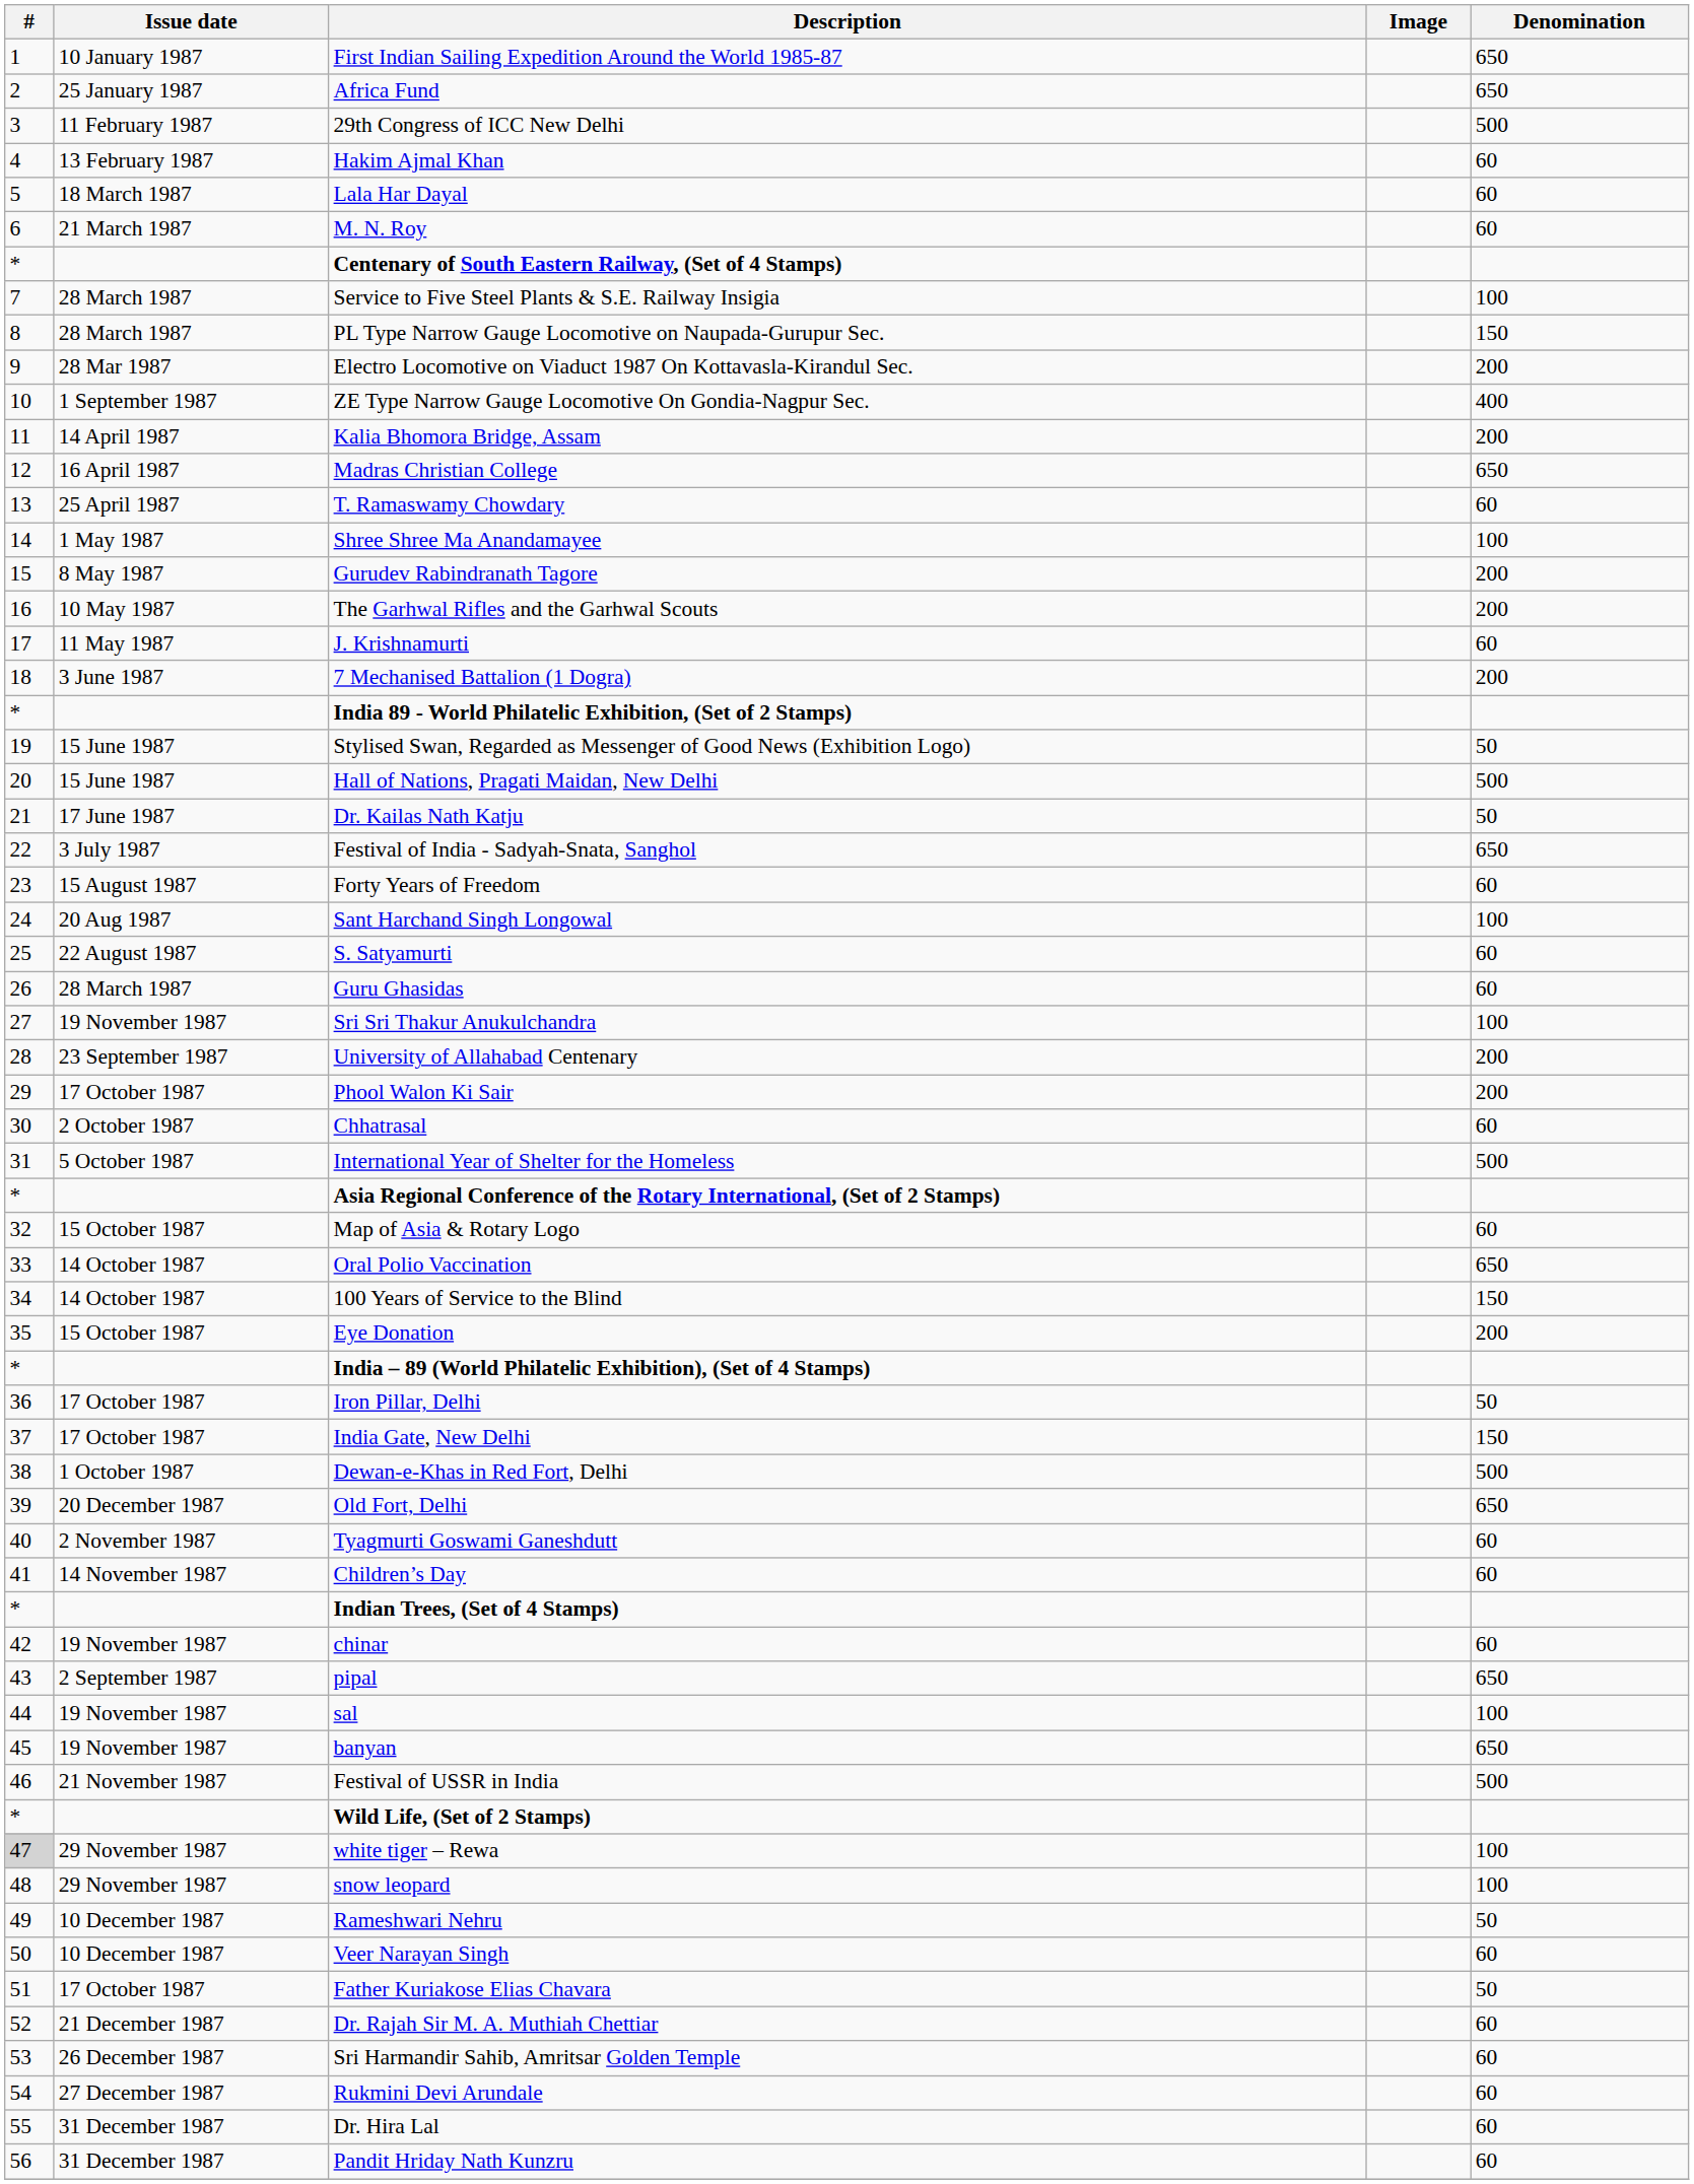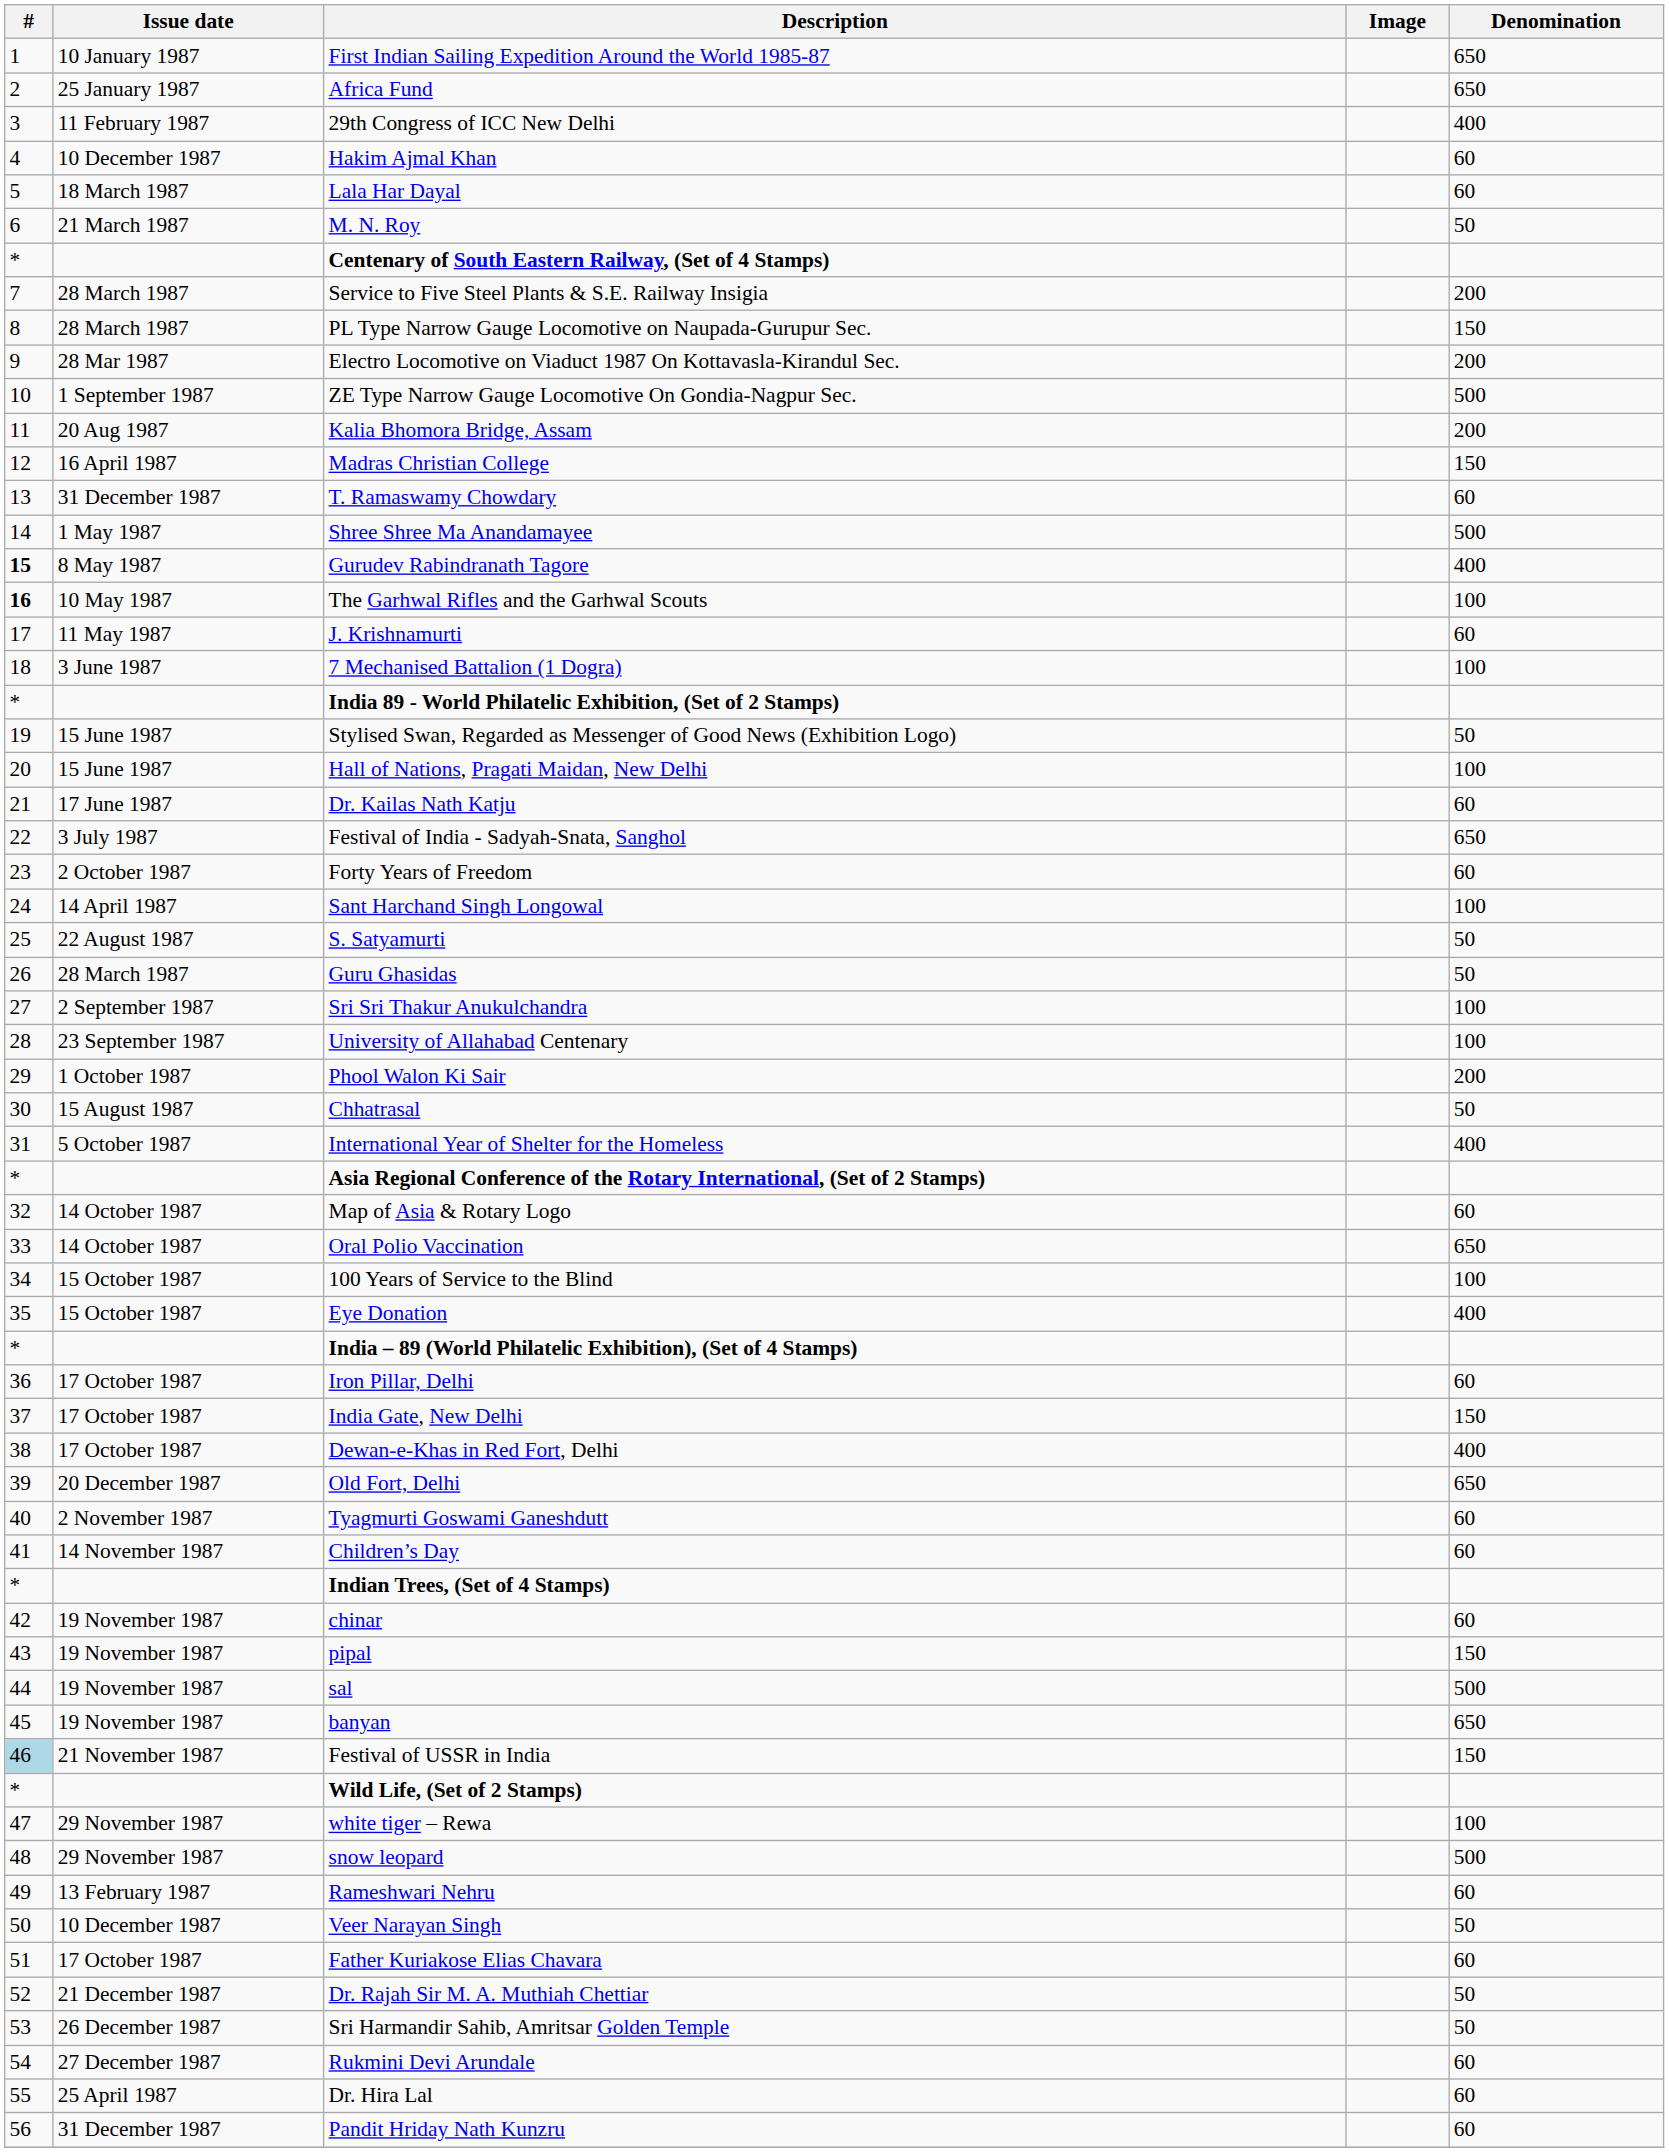29th Congress of ICC New Delhi | Denomination: 500 -> 400
Hakim Ajmal Khan | Issue date: 13 February 1987 -> 10 December 1987
M. N. Roy | Denomination: 60 -> 50
Service to Five Steel Plants & S.E. Railway Insigia | Denomination: 100 -> 200
ZE Type Narrow Gauge Locomotive On Gondia-Nagpur Sec. | Denomination: 400 -> 500
Kalia Bhomora Bridge, Assam | Issue date: 14 April 1987 -> 20 Aug 1987
Madras Christian College | Denomination: 650 -> 150
T. Ramaswamy Chowdary | Issue date: 25 April 1987 -> 31 December 1987
Shree Shree Ma Anandamayee | Denomination: 100 -> 500
Gurudev Rabindranath Tagore | #: normal -> bold
Gurudev Rabindranath Tagore | Denomination: 200 -> 400
The Garhwal Rifles and the Garhwal Scouts | #: normal -> bold
The Garhwal Rifles and the Garhwal Scouts | Denomination: 200 -> 100
7 Mechanised Battalion (1 Dogra) | Denomination: 200 -> 100
Hall of Nations, Pragati Maidan, New Delhi | Denomination: 500 -> 100
Dr. Kailas Nath Katju | Denomination: 50 -> 60
Forty Years of Freedom | Issue date: 15 August 1987 -> 2 October 1987
Sant Harchand Singh Longowal | Issue date: 20 Aug 1987 -> 14 April 1987
S. Satyamurti | Denomination: 60 -> 50
Guru Ghasidas | Denomination: 60 -> 50
Sri Sri Thakur Anukulchandra | Issue date: 19 November 1987 -> 2 September 1987
University of Allahabad Centenary | Denomination: 200 -> 100
Phool Walon Ki Sair | Issue date: 17 October 1987 -> 1 October 1987
Chhatrasal | Issue date: 2 October 1987 -> 15 August 1987
Chhatrasal | Denomination: 60 -> 50
International Year of Shelter for the Homeless | Denomination: 500 -> 400
Map of Asia & Rotary Logo | Issue date: 15 October 1987 -> 14 October 1987
100 Years of Service to the Blind | Issue date: 14 October 1987 -> 15 October 1987
100 Years of Service to the Blind | Denomination: 150 -> 100
Eye Donation | Denomination: 200 -> 400
Iron Pillar, Delhi | Denomination: 50 -> 60
Dewan-e-Khas in Red Fort, Delhi | Issue date: 1 October 1987 -> 17 October 1987
Dewan-e-Khas in Red Fort, Delhi | Denomination: 500 -> 400
pipal | Issue date: 2 September 1987 -> 19 November 1987
pipal | Denomination: 650 -> 150
sal | Denomination: 100 -> 500
Festival of USSR in India | #: no background -> lightblue background
Festival of USSR in India | Denomination: 500 -> 150
white tiger – Rewa | #: lightgrey background -> no background
snow leopard | Denomination: 100 -> 500
Rameshwari Nehru | Issue date: 10 December 1987 -> 13 February 1987
Rameshwari Nehru | Denomination: 50 -> 60
Veer Narayan Singh | Denomination: 60 -> 50
Father Kuriakose Elias Chavara | Denomination: 50 -> 60
Dr. Rajah Sir M. A. Muthiah Chettiar | Denomination: 60 -> 50
Sri Harmandir Sahib, Amritsar Golden Temple | Denomination: 60 -> 50
Dr. Hira Lal | Issue date: 31 December 1987 -> 25 April 1987
